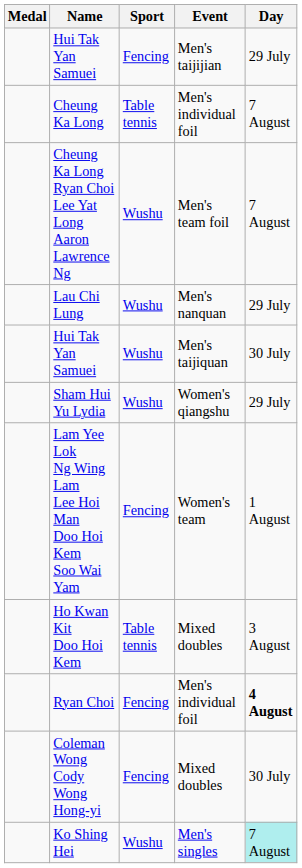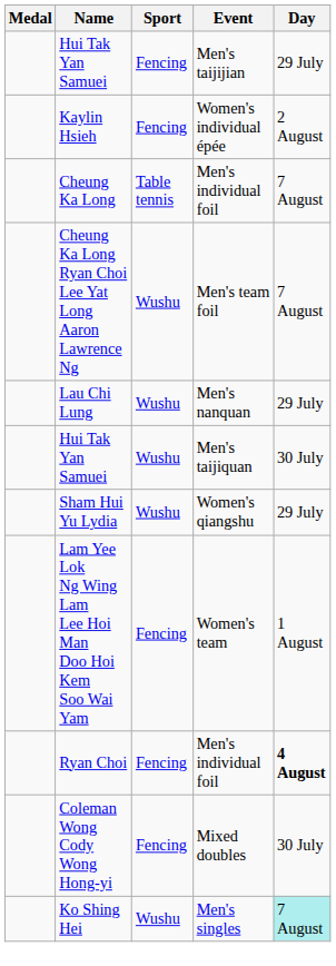+ row: Kaylin Hsieh | Fencing | Women's individual épée | 2 August
- row: Ho Kwan Kit Doo Hoi Kem | Table tennis | Mixed doubles | 3 August
